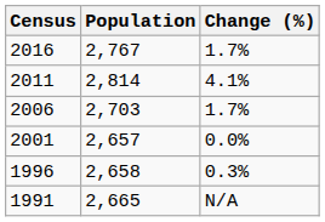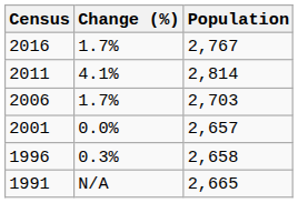columns swapped: Population <-> Change (%)
